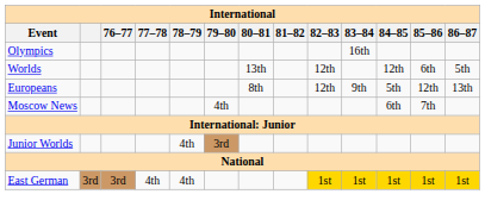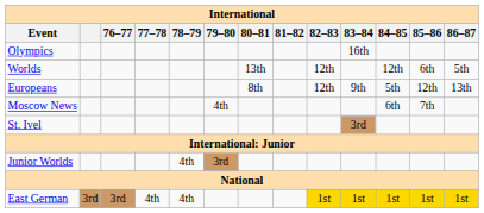+ row: St. Ivel | 3rd
